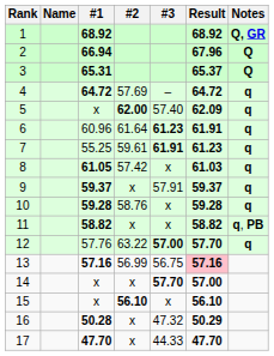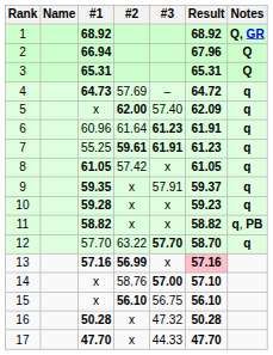3 | Result: 65.37 -> 65.31
4 | #1: 64.72 -> 64.73
7 | #2: normal -> bold
8 | Result: 61.03 -> 61.05
9 | #1: 59.37 -> 59.35
10 | #2: 58.76 -> x
10 | Result: 59.28 -> 59.23
12 | #1: 57.76 -> 57.70
12 | #3: 57.00 -> 57.70
12 | Result: 57.70 -> 58.70
13 | #2: normal -> bold
13 | #3: 56.75 -> x
14 | #2: x -> 58.76
14 | #3: 57.70 -> 57.00
14 | Result: 57.00 -> 57.10
15 | #3: x -> 56.75
16 | Result: 50.29 -> 50.28
